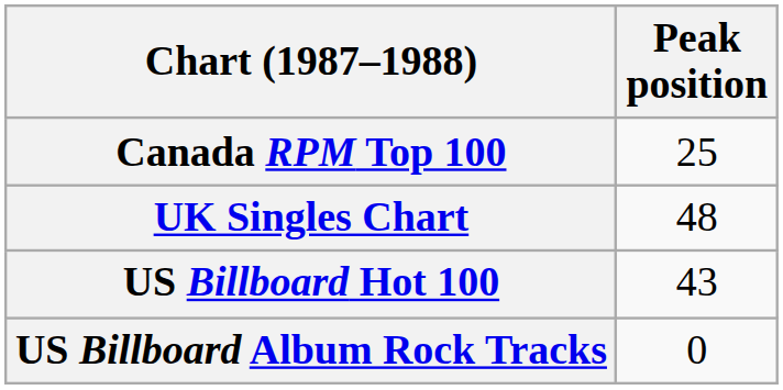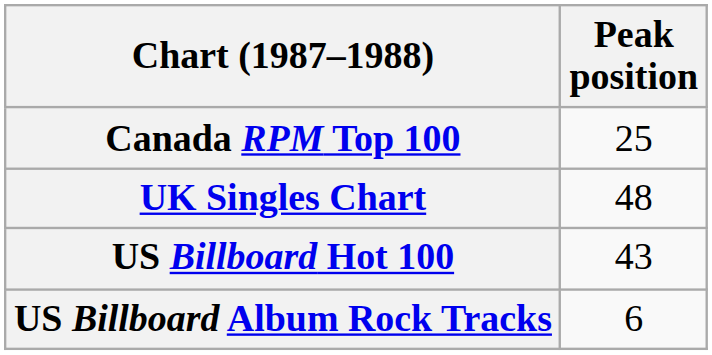US Billboard Album Rock Tracks | Peak position: 0 -> 6
